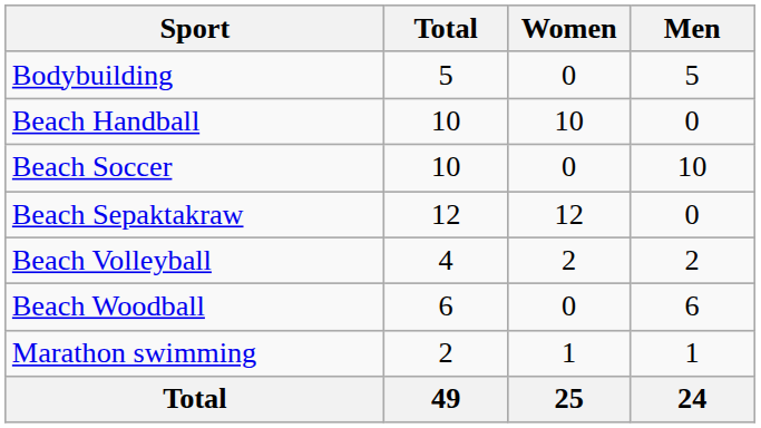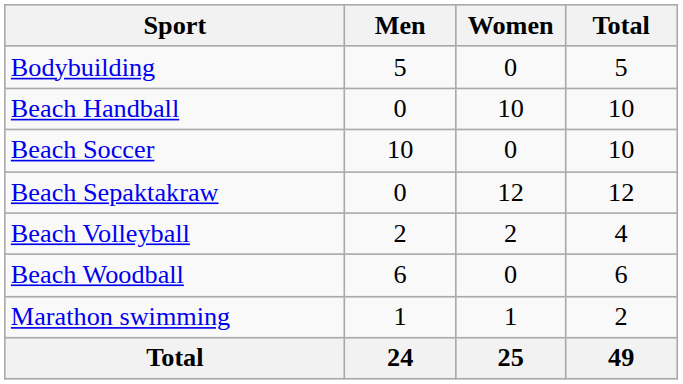columns swapped: Men <-> Total
